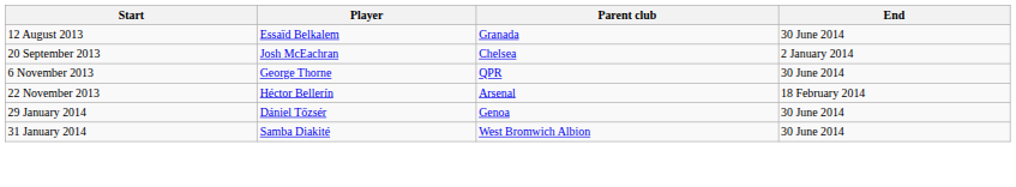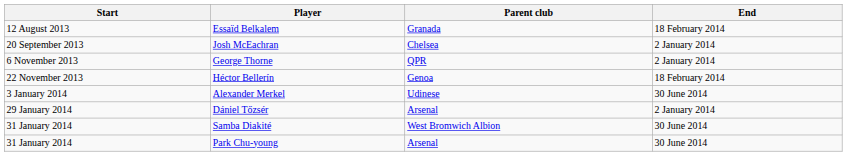Essaïd Belkalem | End: 30 June 2014 -> 18 February 2014
George Thorne | End: 30 June 2014 -> 2 January 2014
Héctor Bellerín | Parent club: Arsenal -> Genoa
+ row: 3 January 2014 | Alexander Merkel | Udinese | 30 June 2014
Dániel Tőzsér | Parent club: Genoa -> Arsenal
Dániel Tőzsér | End: 30 June 2014 -> 2 January 2014
+ row: 31 January 2014 | Park Chu-young | Arsenal | 30 June 2014
